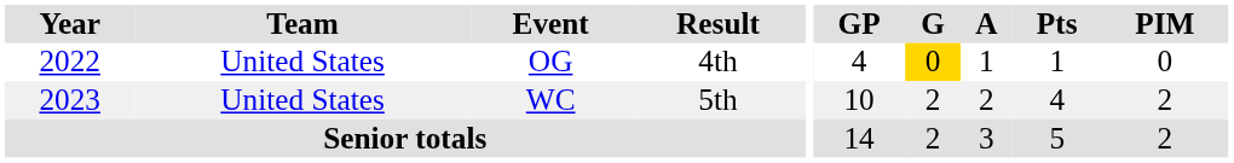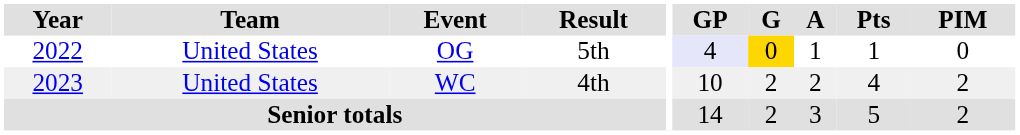OG | Result: 4th -> 5th
OG | GP: no background -> lavender background
WC | Result: 5th -> 4th
